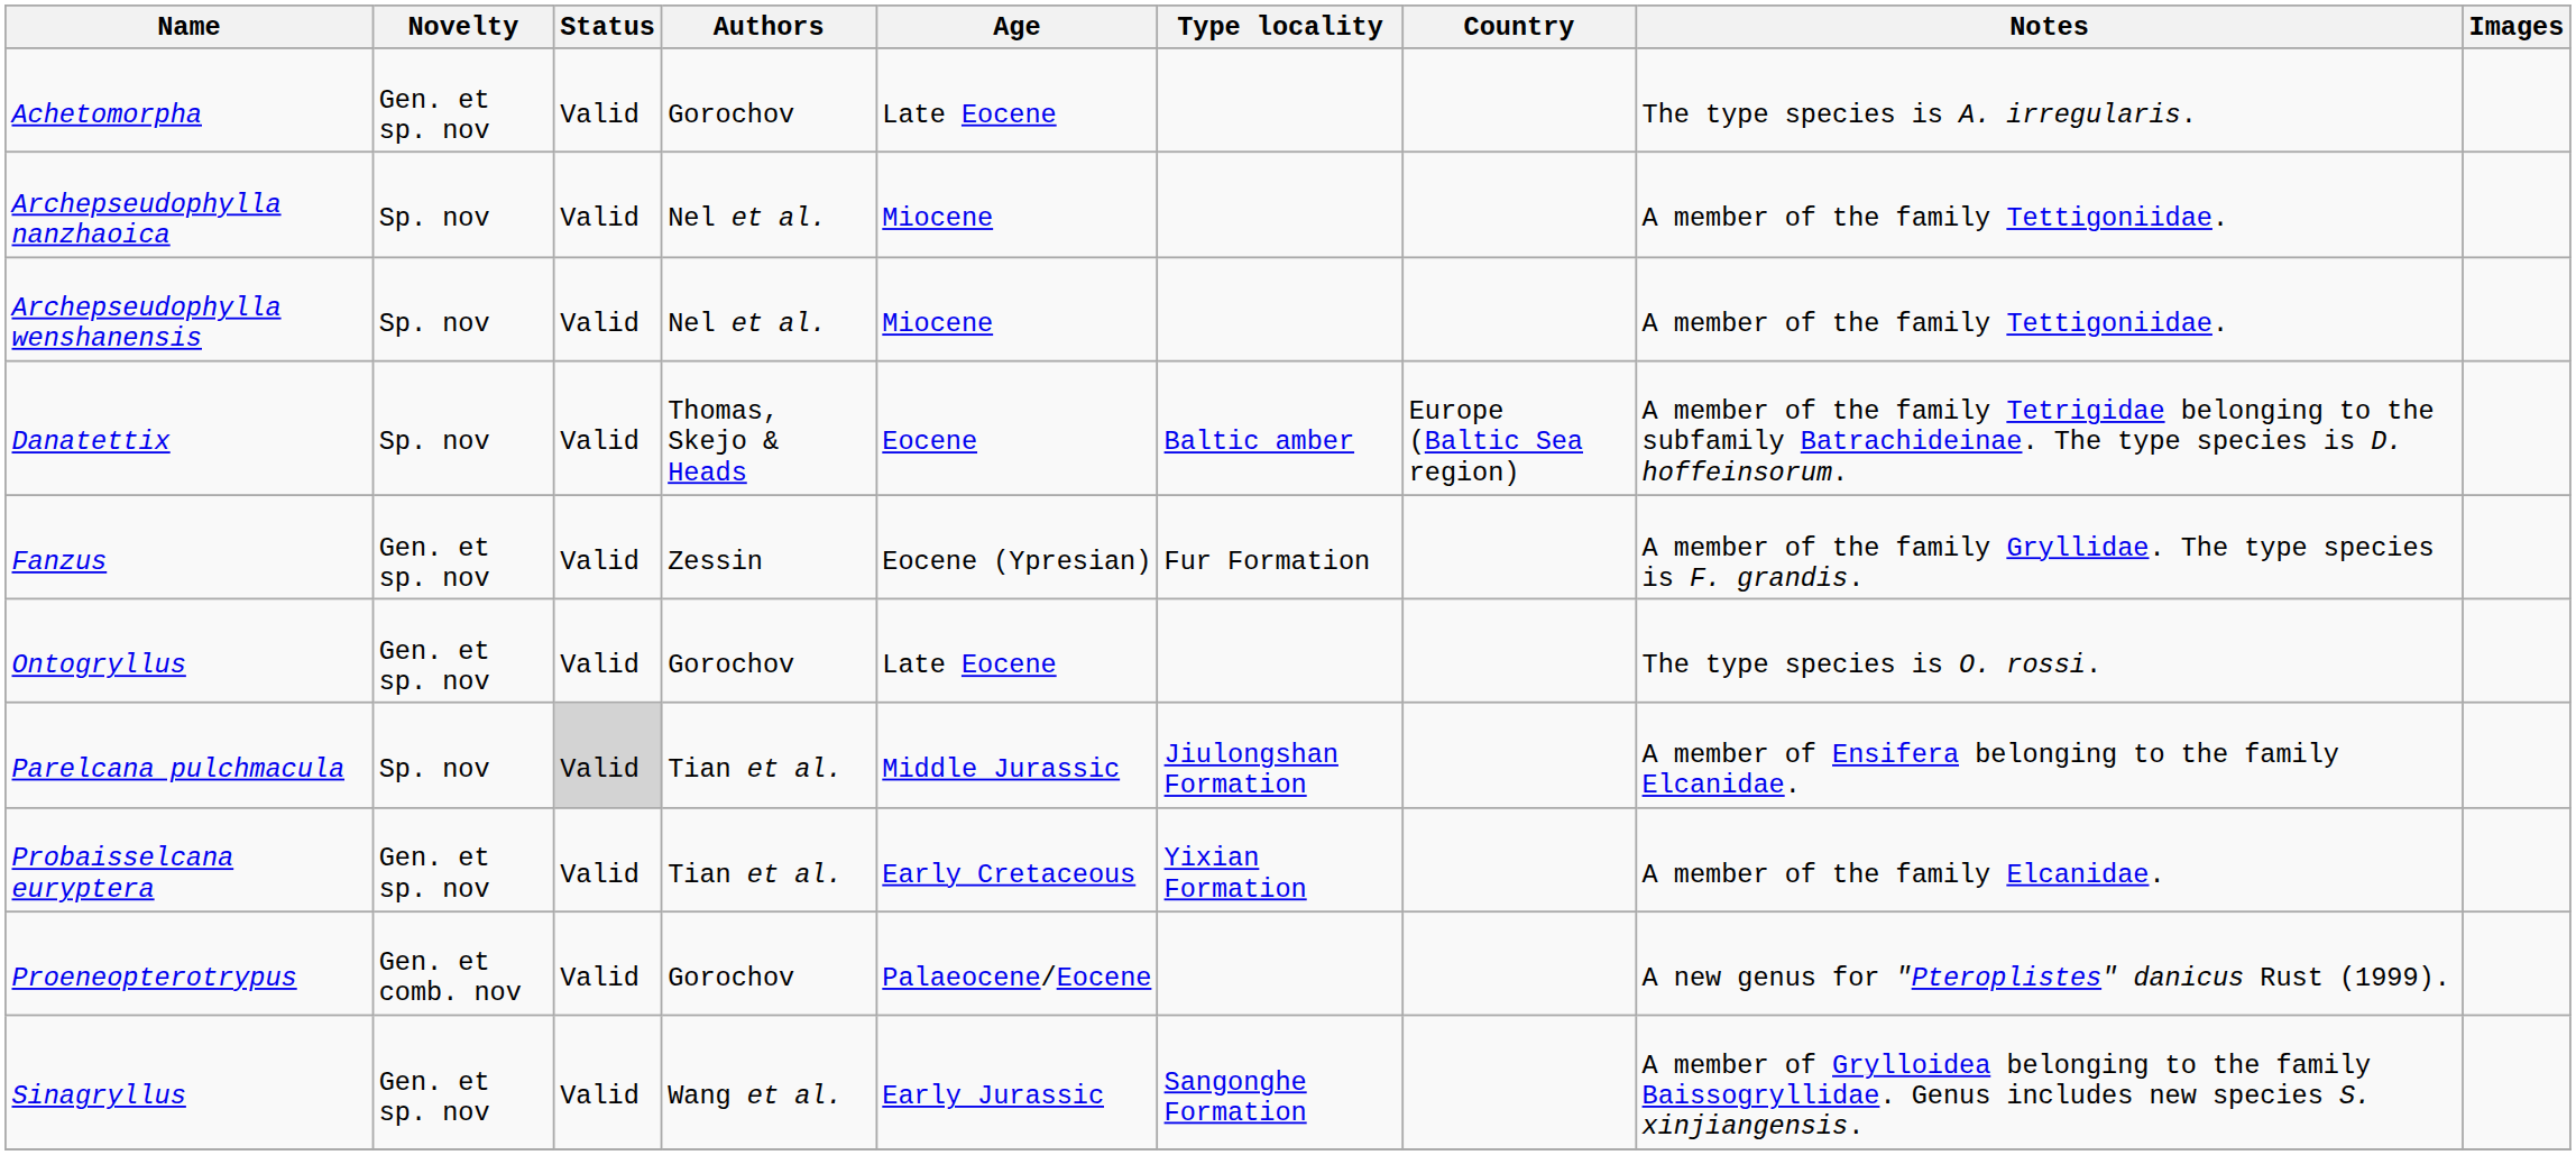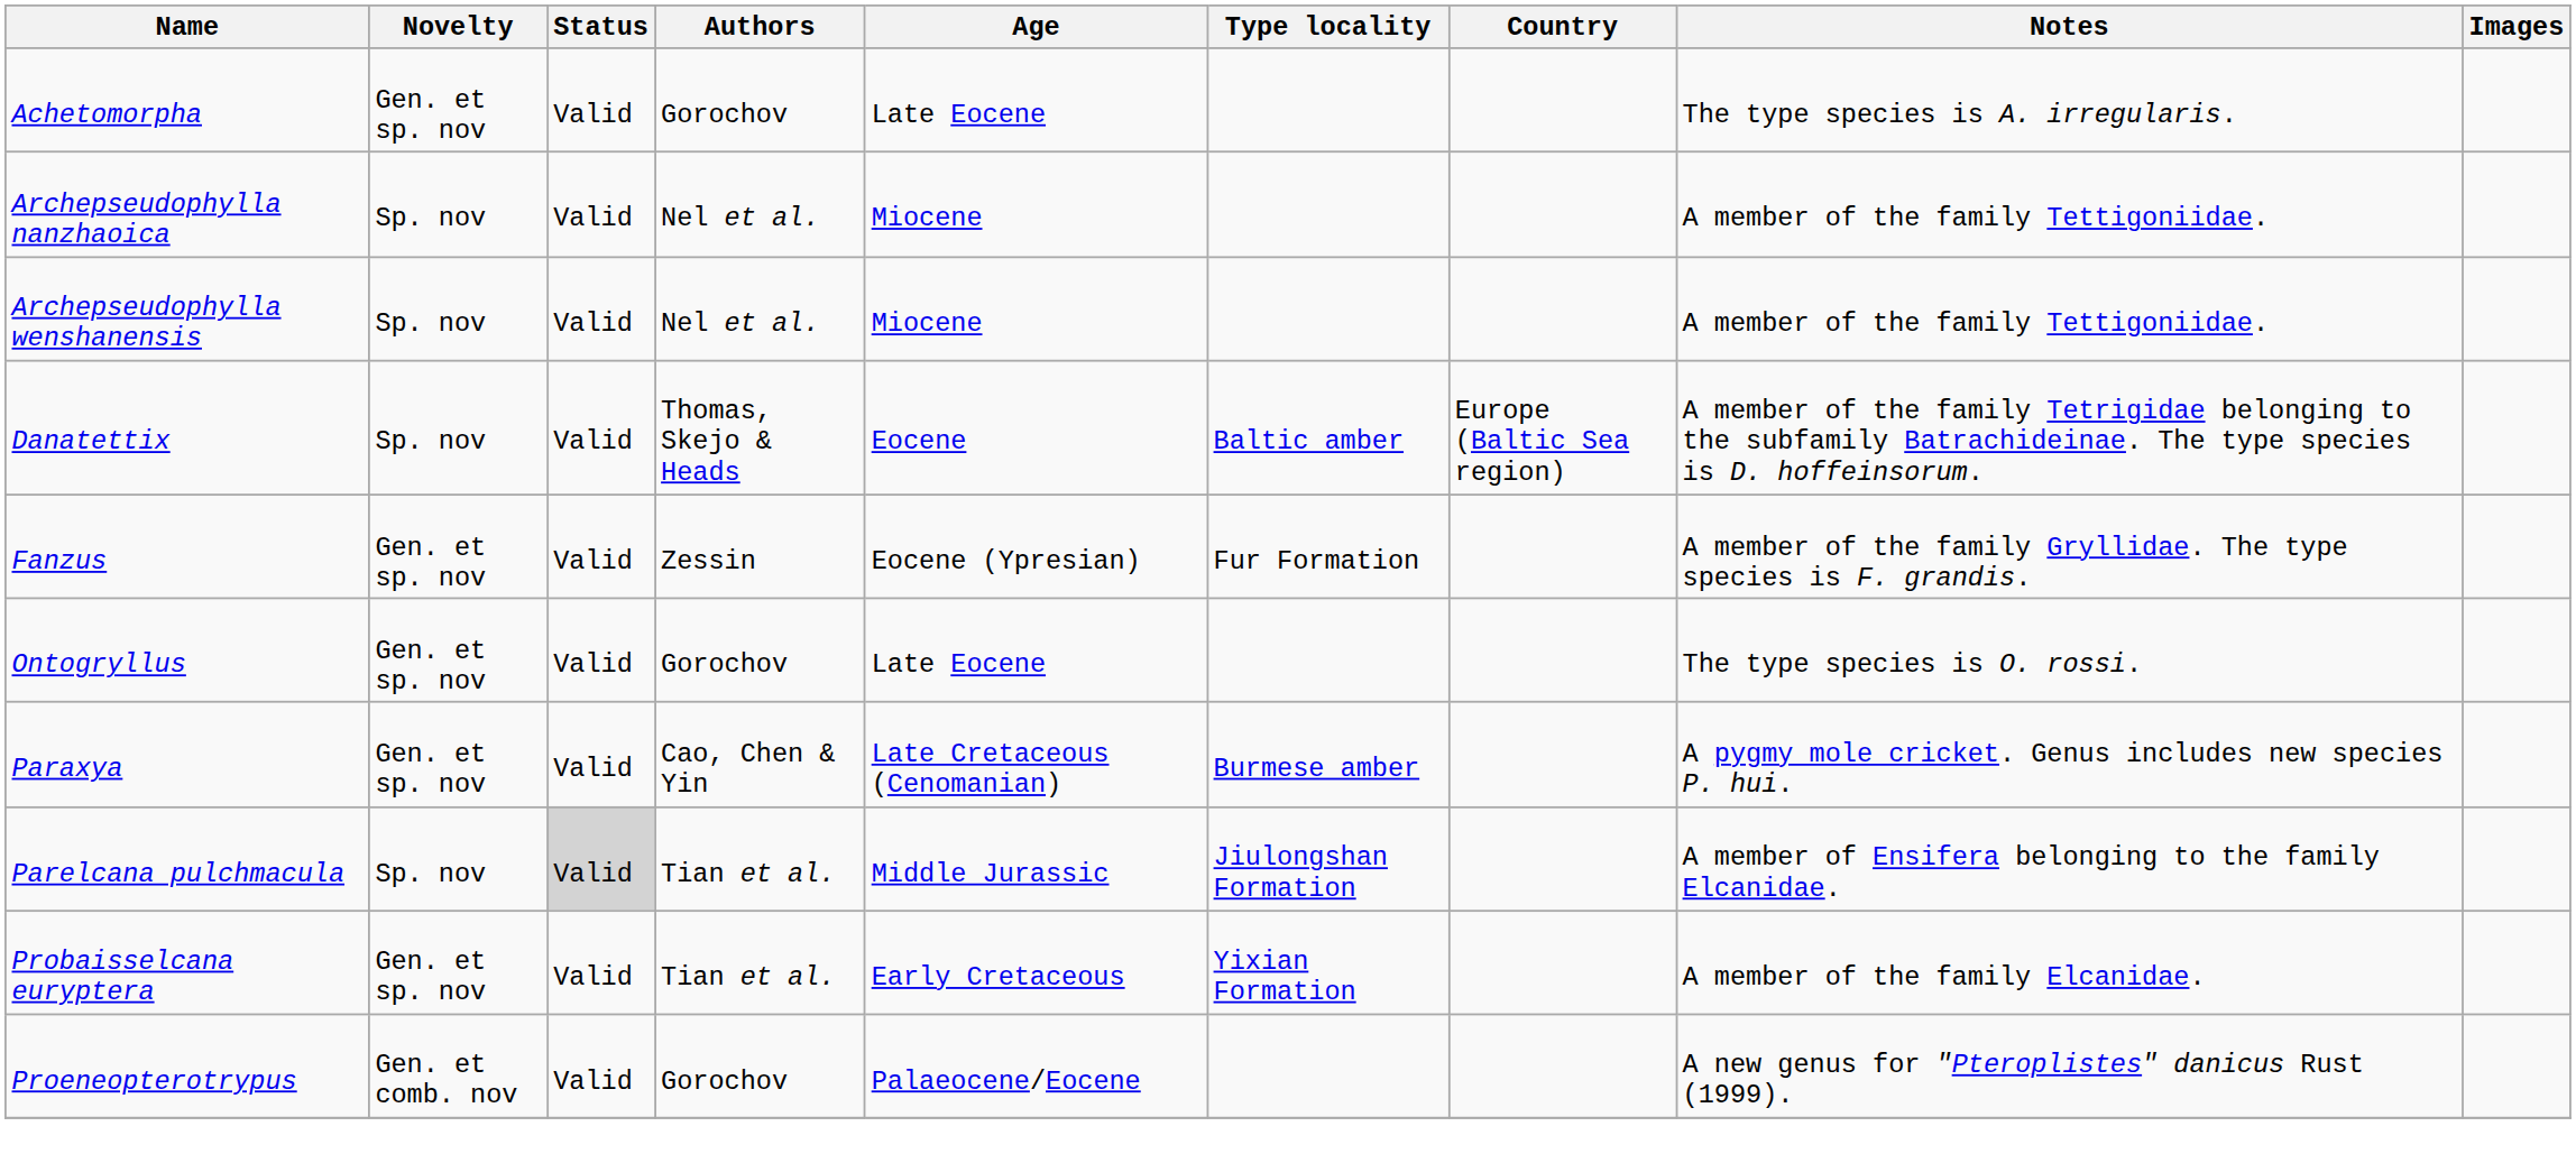+ row: Paraxya | Gen. et sp. nov | Valid | Cao, Chen & Yin | Late Cretaceous (Cenomanian) | Burmese amber | A pygmy mole cricket. Genus includes new species P. hui.
- row: Sinagryllus | Gen. et sp. nov | Valid | Wang et al. | Early Jurassic | Sangonghe Formation | A member of Grylloidea belonging to the family Baissogryllidae. Genus includes new species S. xinjiangensis.
